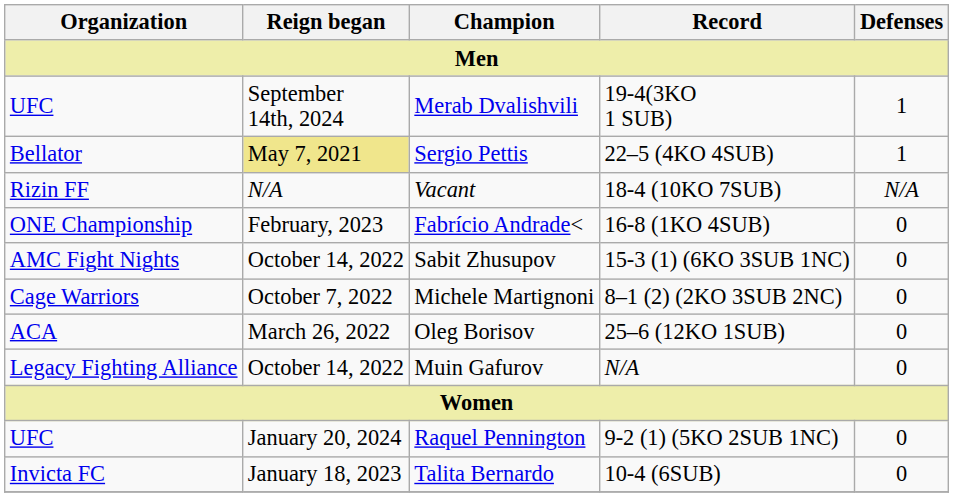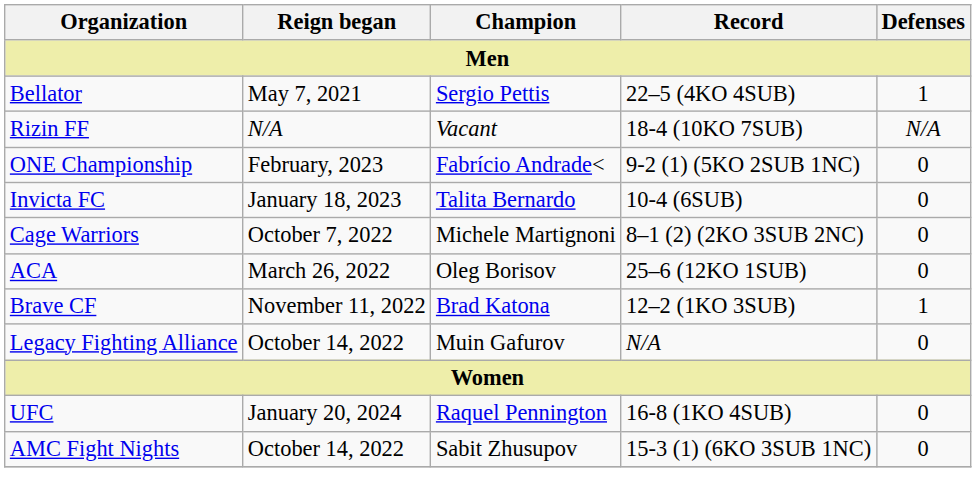- row: UFC | September 14th, 2024 | Merab Dvalishvili | 19-4(3KO 1 SUB) | 1
Sergio Pettis | Reign began: khaki background -> no background
Fabrício Andrade< | Record: 16-8 (1KO 4SUB) -> 9-2 (1) (5KO 2SUB 1NC)
rows swapped: Sabit Zhusupov <-> Talita Bernardo
+ row: Brave CF | November 11, 2022 | Brad Katona | 12–2 (1KO 3SUB) | 1
Raquel Pennington | Record: 9-2 (1) (5KO 2SUB 1NC) -> 16-8 (1KO 4SUB)
